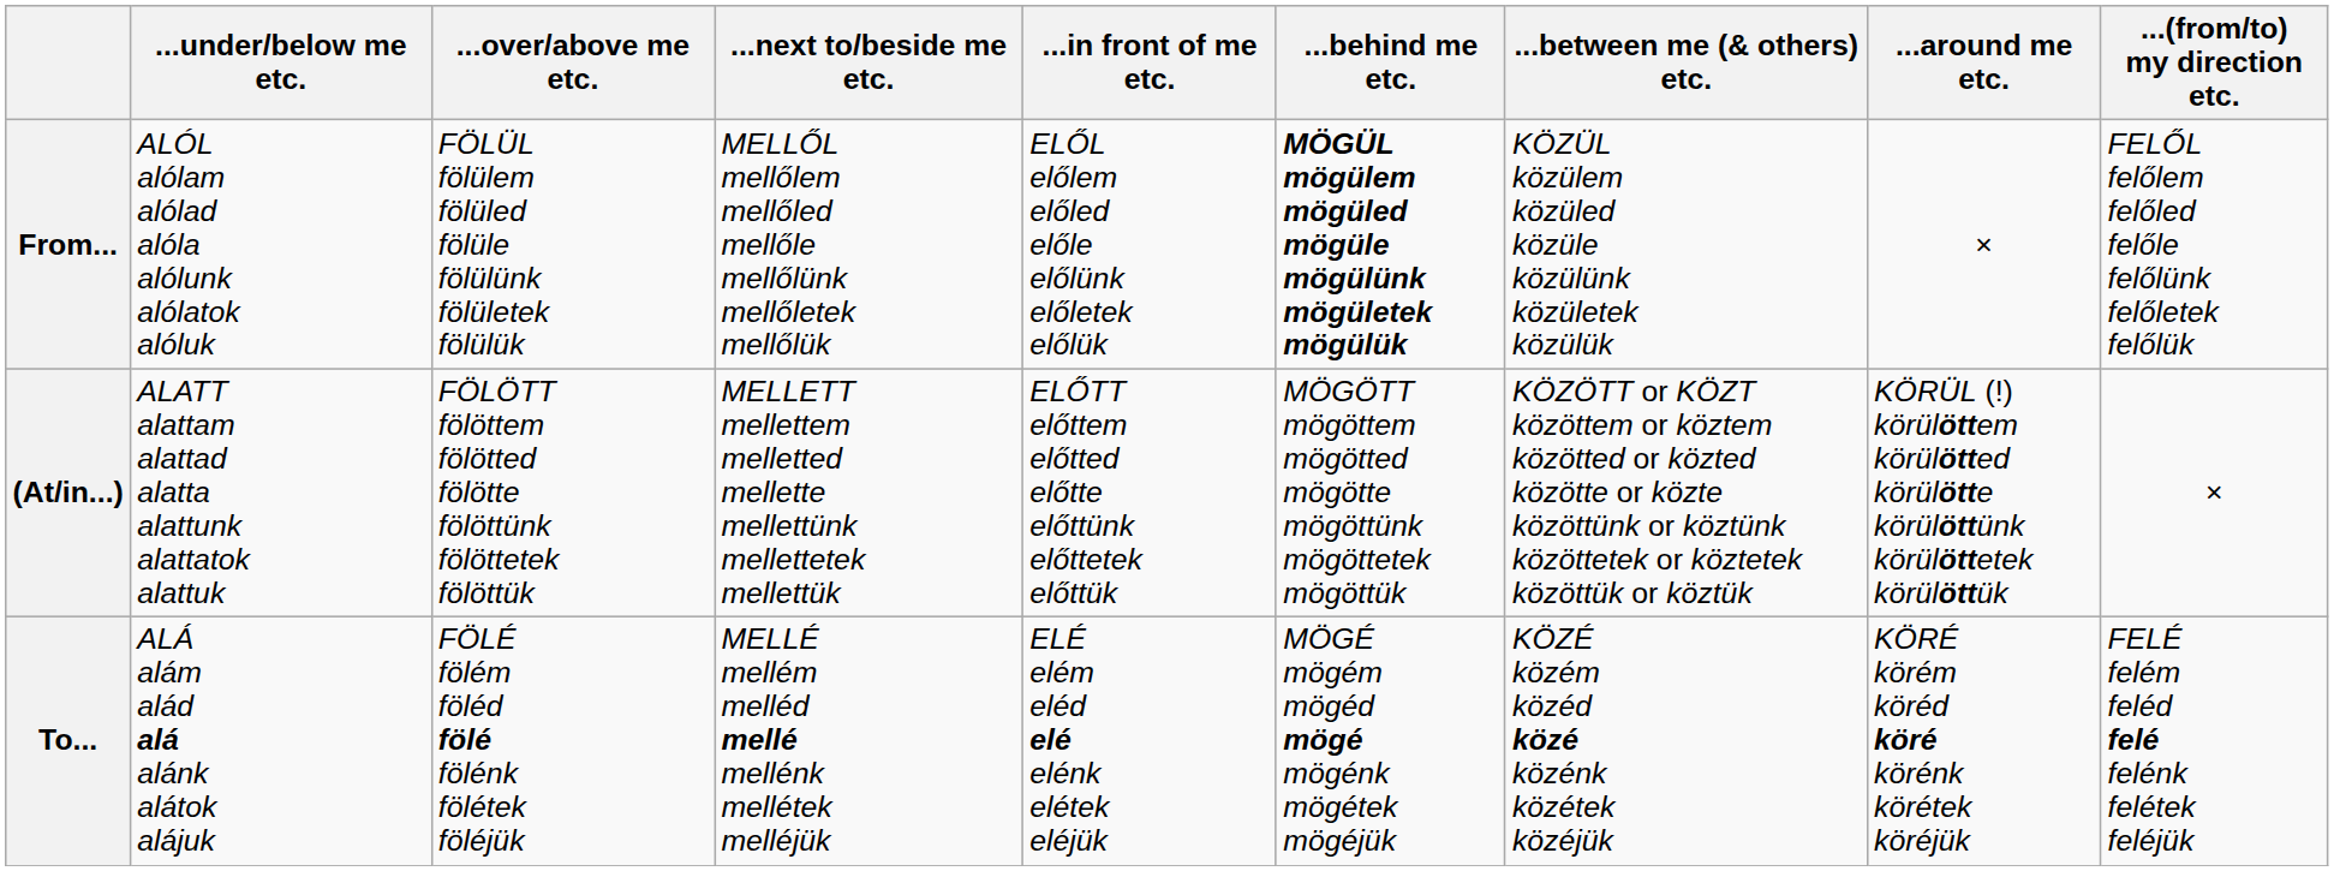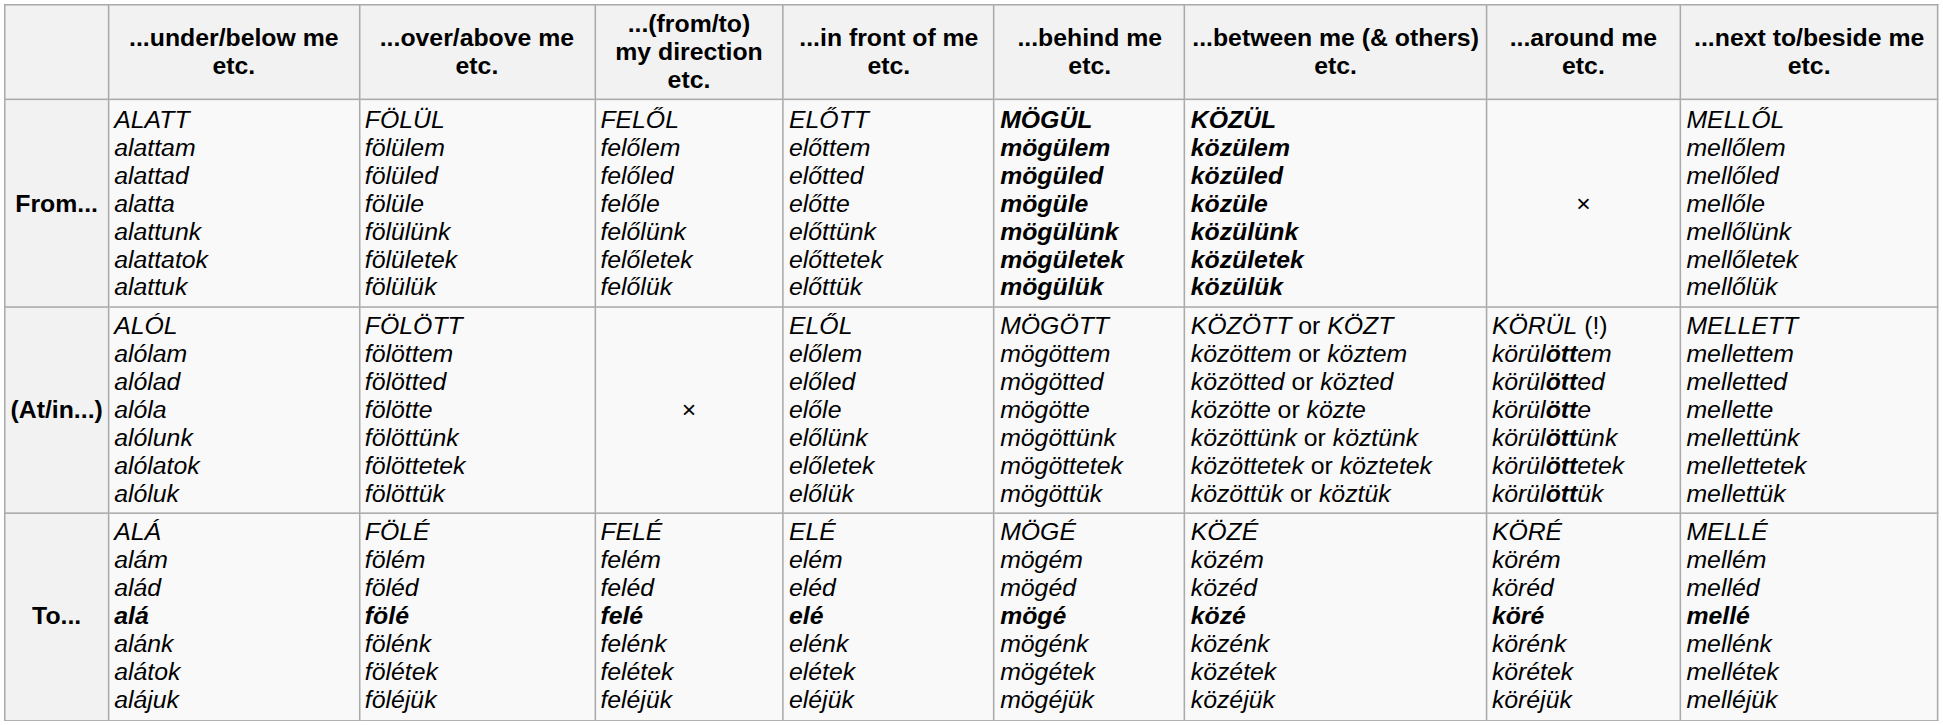columns swapped: ...next to/beside me etc. <-> ...(from/to) my direction etc.
From... | ...under/below me etc.: ALÓL alólam alólad alóla alólunk alólatok alóluk -> ALATT alattam alattad alatta alattunk alattatok alattuk
From... | ...in front of me etc.: ELŐL előlem előled előle előlünk előletek előlük -> ELŐTT előttem előtted előtte előttünk előttetek előttük
From... | ...between me (& others) etc.: normal -> bold
(At/in...) | ...under/below me etc.: ALATT alattam alattad alatta alattunk alattatok alattuk -> ALÓL alólam alólad alóla alólunk alólatok alóluk
(At/in...) | ...in front of me etc.: ELŐTT előttem előtted előtte előttünk előttetek előttük -> ELŐL előlem előled előle előlünk előletek előlük
